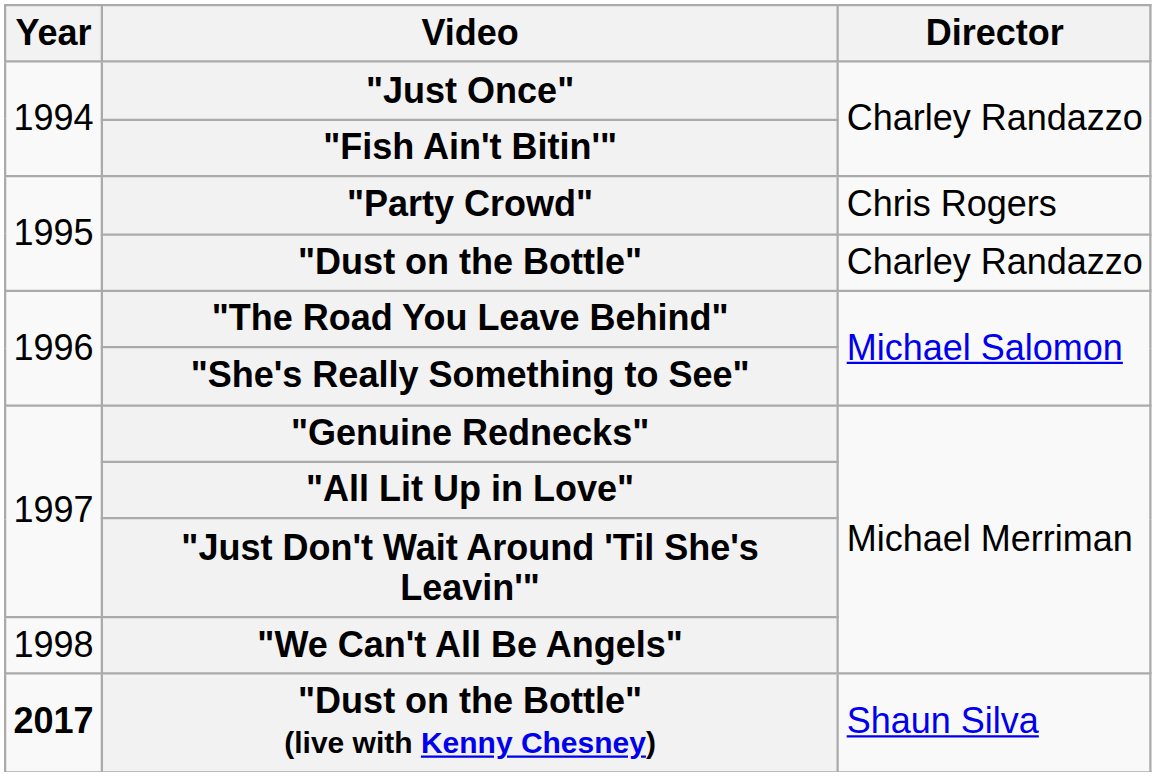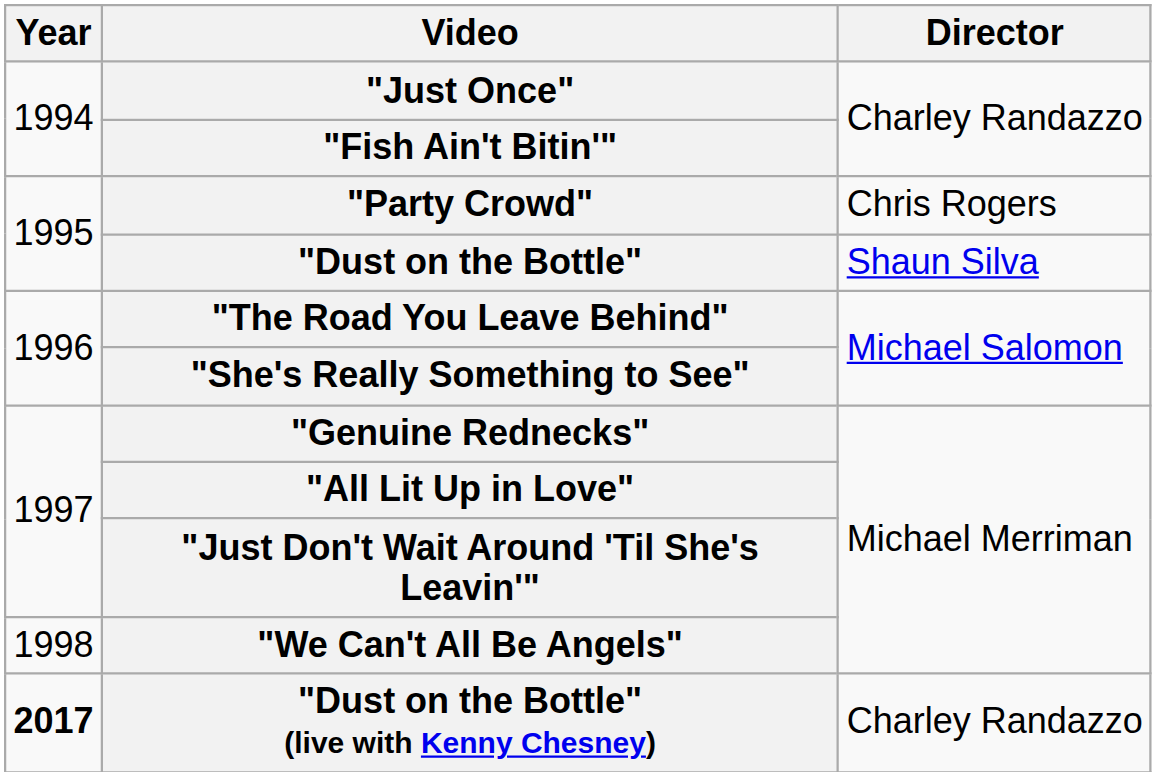"Dust on the Bottle" | Director: Charley Randazzo -> Shaun Silva
"Dust on the Bottle" (live with Kenny Chesney) | Director: Shaun Silva -> Charley Randazzo
